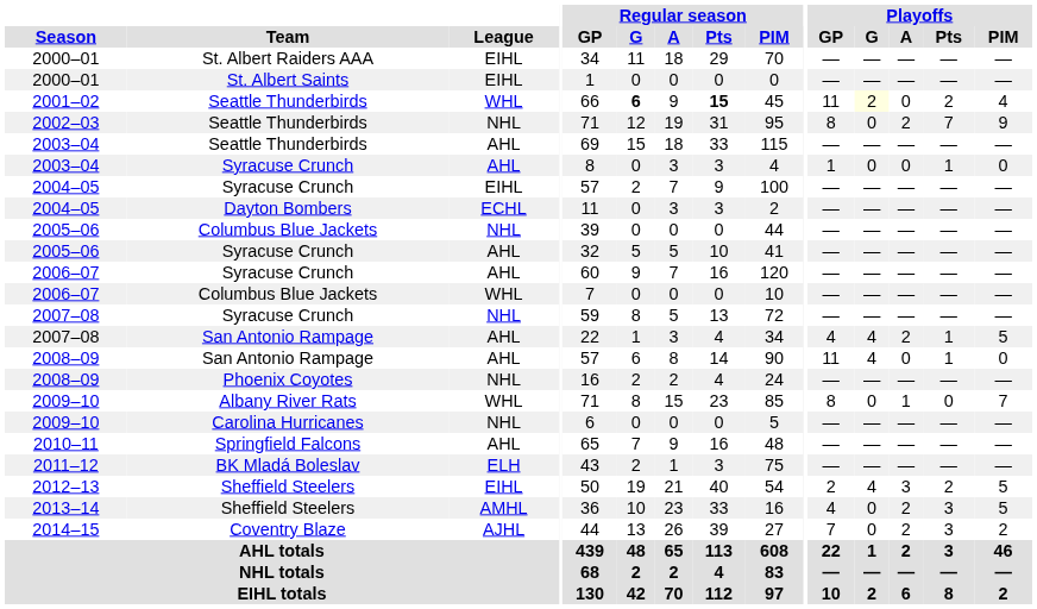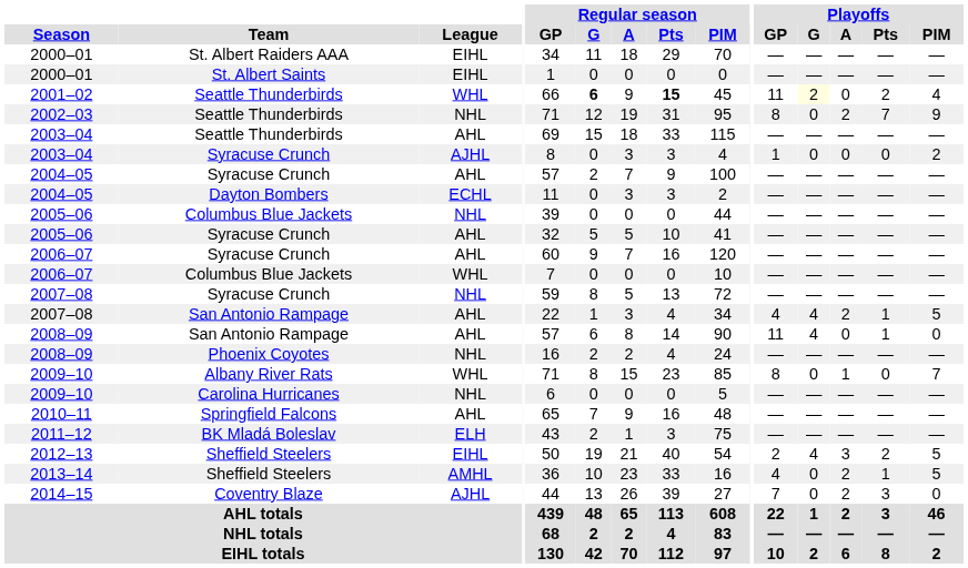2003–04 / Syracuse Crunch | League: AHL -> AJHL
2003–04 / Syracuse Crunch | Playoffs / Pts: 1 -> 0
2003–04 / Syracuse Crunch | Playoffs / PIM: 0 -> 2
2004–05 / Syracuse Crunch | League: EIHL -> AHL
2013–14 | Playoffs / Pts: 3 -> 1
2014–15 | Playoffs / PIM: 2 -> 0
